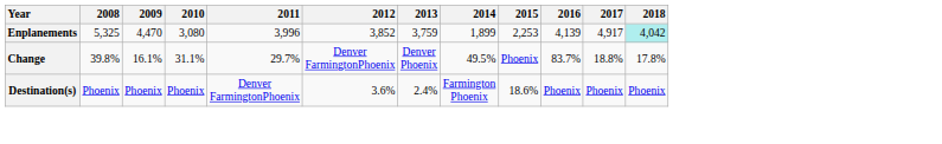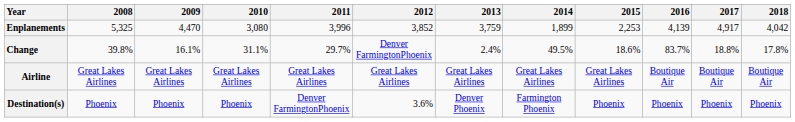Enplanements | 2018: paleturquoise background -> no background
Change | 2013: Denver Phoenix -> 2.4%
Change | 2015: Phoenix -> 18.6%
+ row: Airline | Great Lakes Airlines | Great Lakes Airlines | Great Lakes Airlines | Great Lakes Airlines | Great Lakes Airlines | Great Lakes Airlines | Great Lakes Airlines | Great Lakes Airlines | Boutique Air | Boutique Air | Boutique Air
Destination(s) | 2013: 2.4% -> Denver Phoenix
Destination(s) | 2015: 18.6% -> Phoenix
